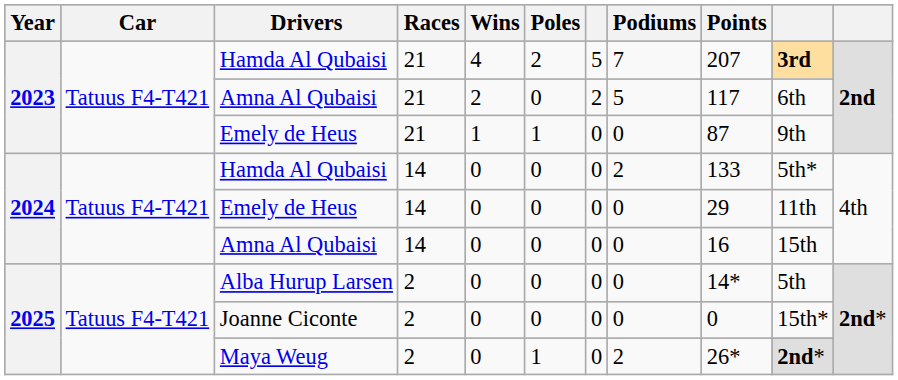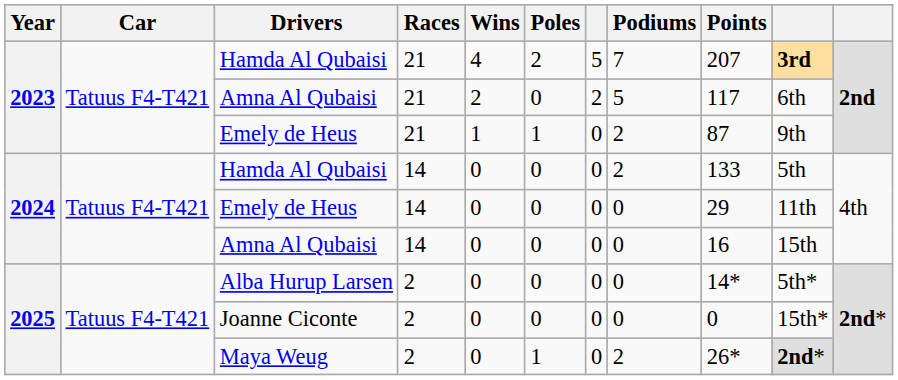2023 / Emely de Heus | Podiums: 0 -> 2
2024 / Hamda Al Qubaisi | column 10: 5th* -> 5th
Alba Hurup Larsen | column 10: 5th -> 5th*
